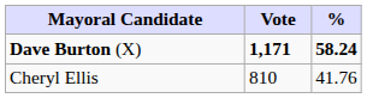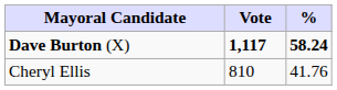Dave Burton (X) | Vote: 1,171 -> 1,117
